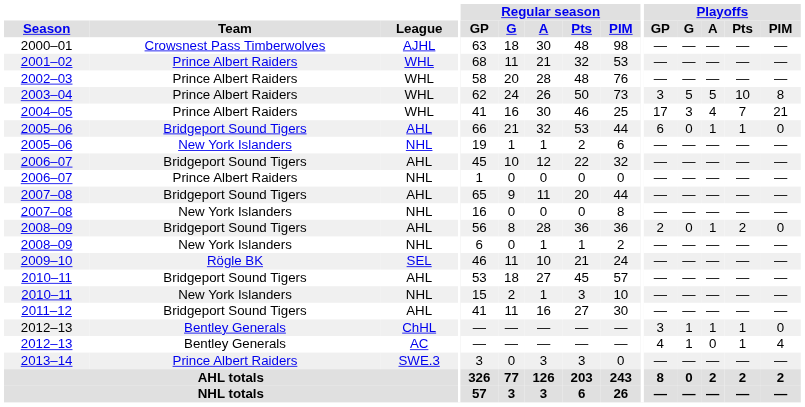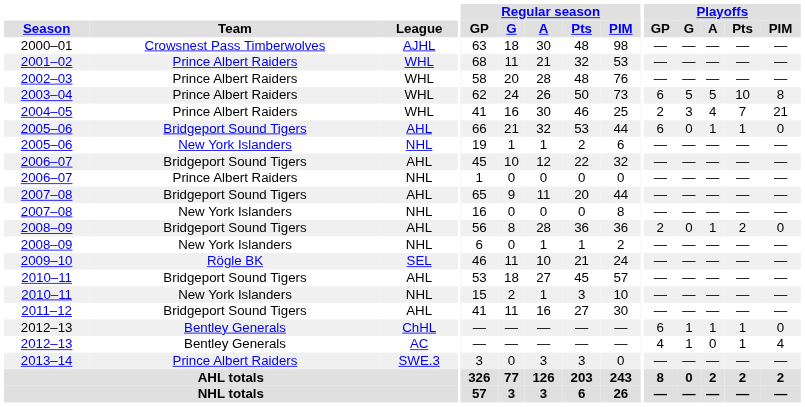2003–04 | Playoffs / GP: 3 -> 6
2004–05 | Playoffs / GP: 17 -> 2
2012–13 / ChHL | Playoffs / GP: 3 -> 6
